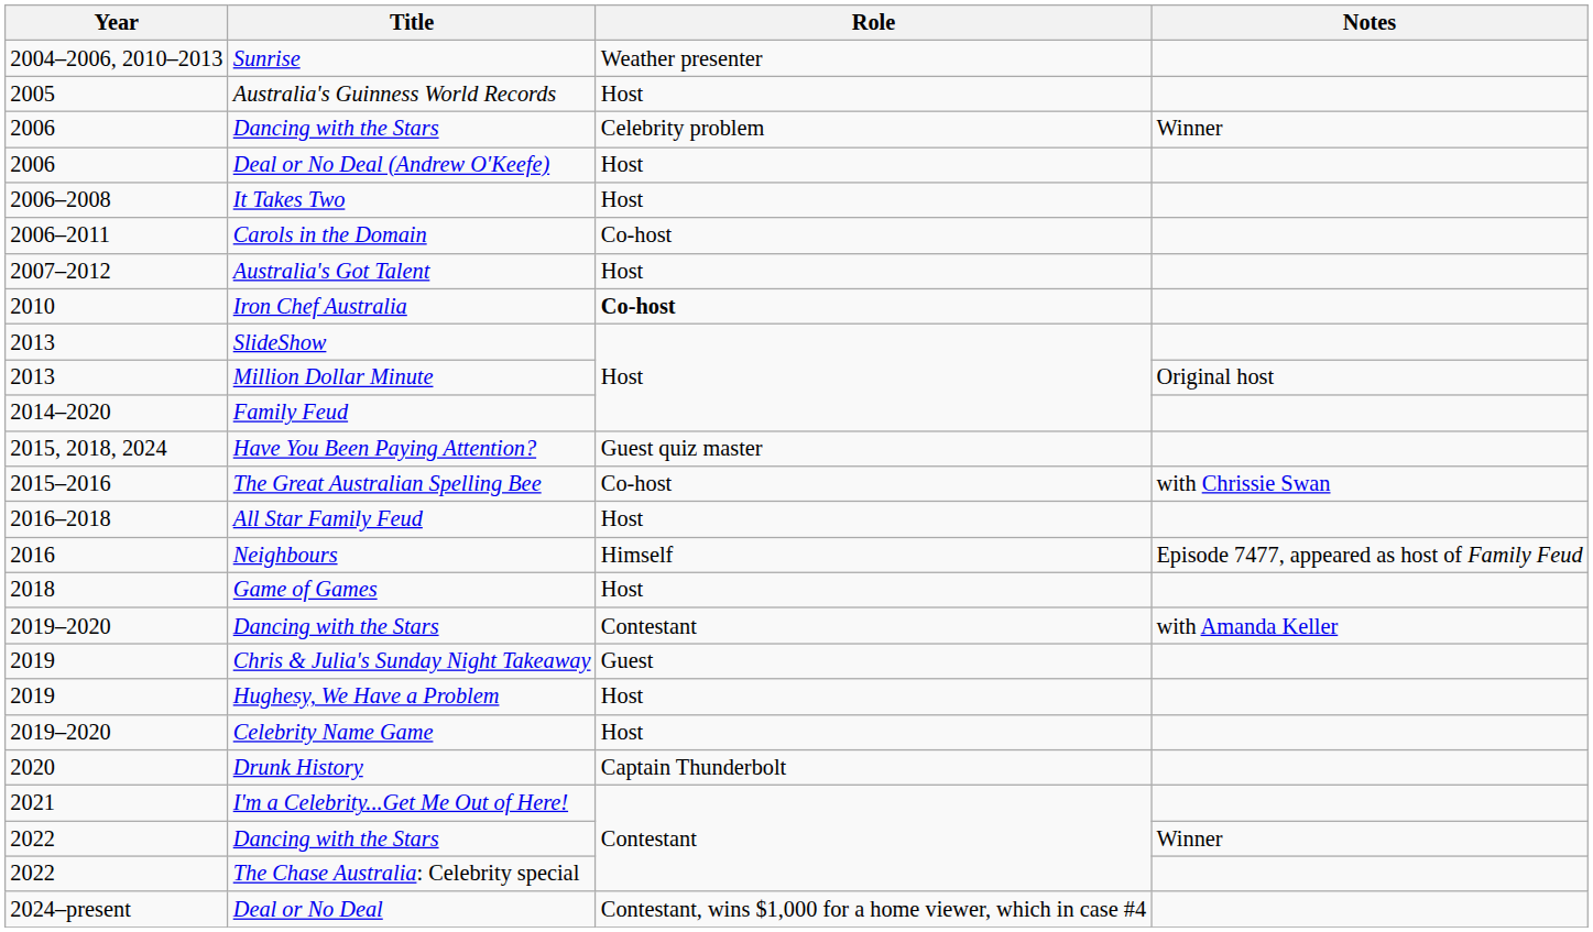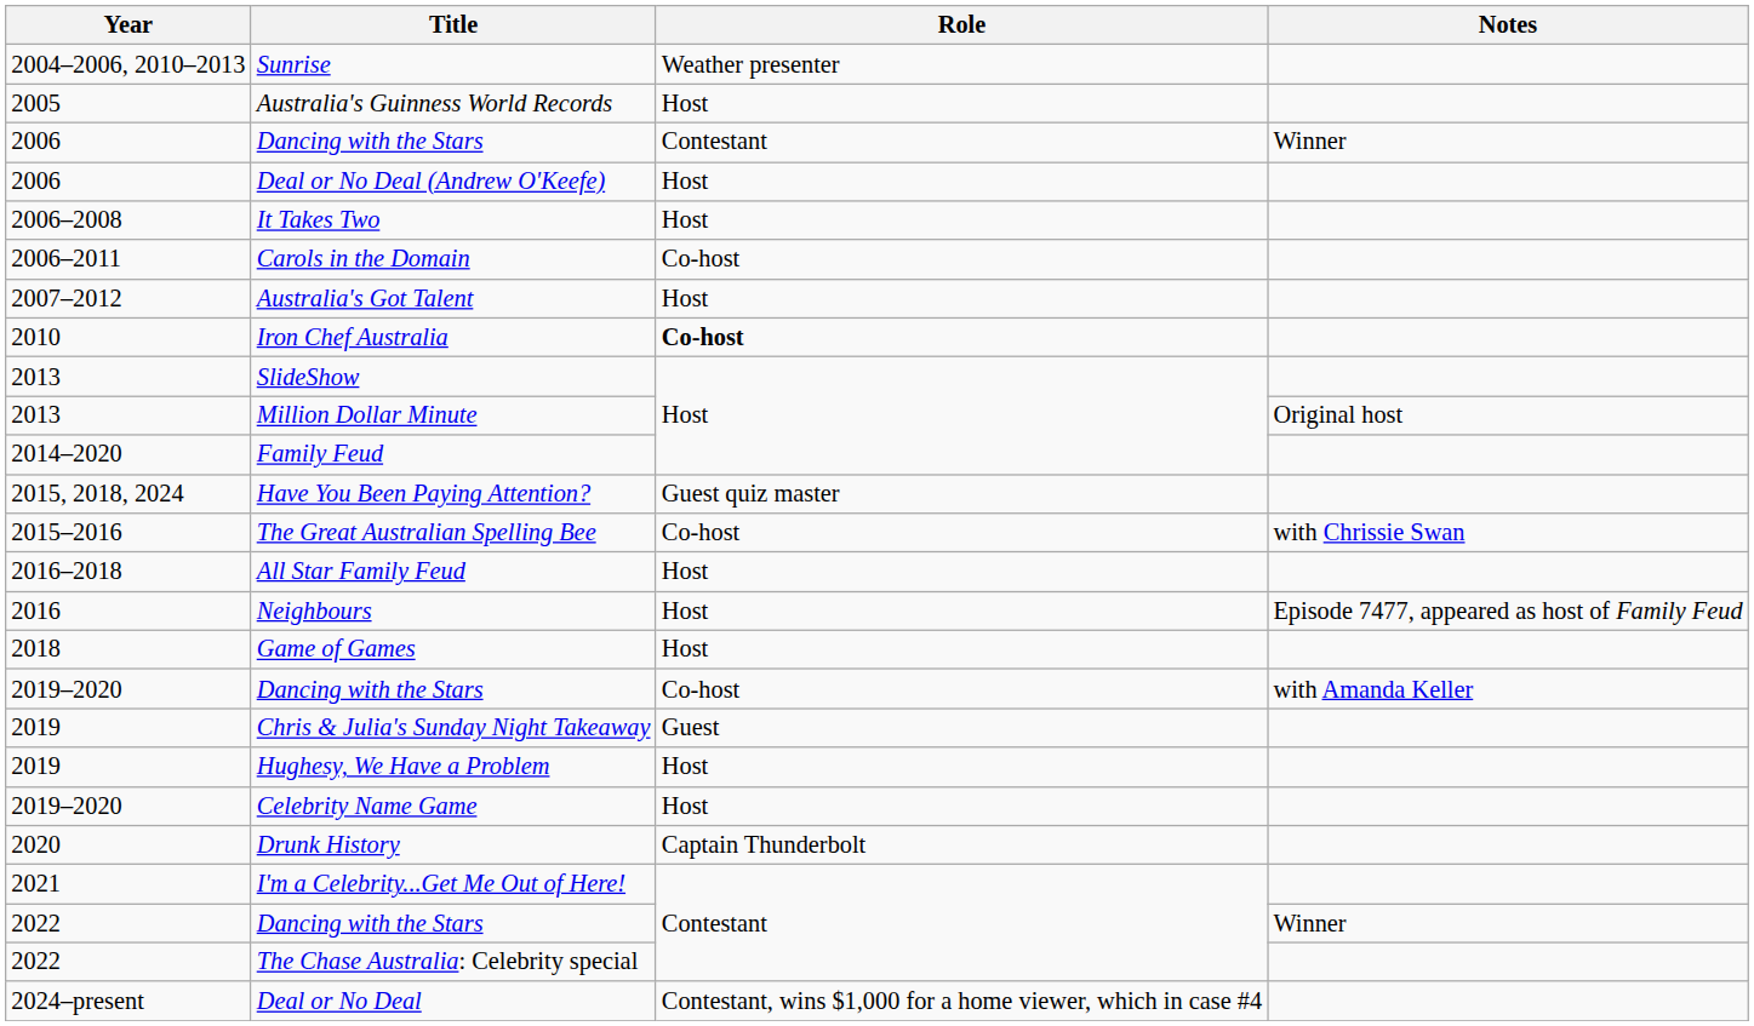2006 / Dancing with the Stars | Role: Celebrity problem -> Contestant
Neighbours | Role: Himself -> Host
2019–2020 / Dancing with the Stars | Role: Contestant -> Co-host
